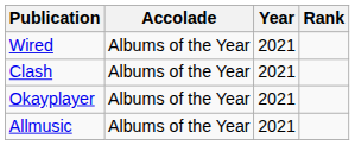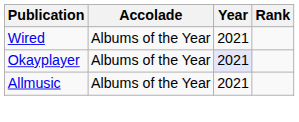- row: Clash | Albums of the Year | 2021
Okayplayer | Year: no background -> lavender background
